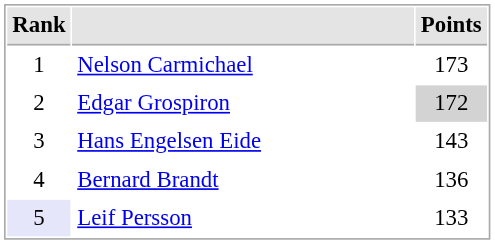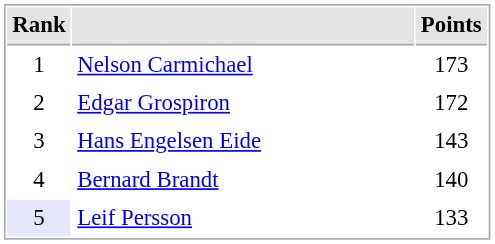Edgar Grospiron | Points: lightgrey background -> no background
Bernard Brandt | Points: 136 -> 140
